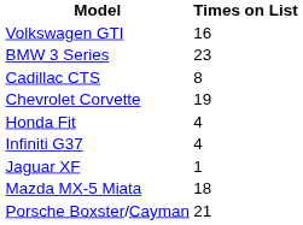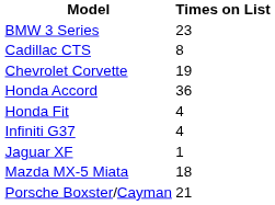- row: Volkswagen GTI | 16
+ row: Honda Accord | 36
